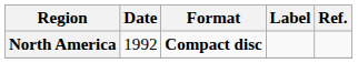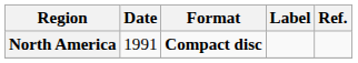North America | Date: 1992 -> 1991
